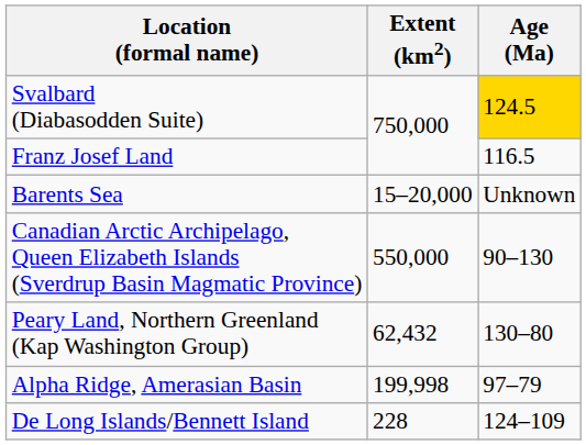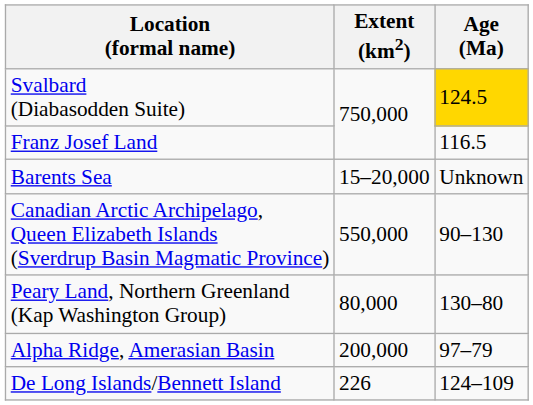Peary Land, Northern Greenland (Kap Washington Group) | Extent (km2): 62,432 -> 80,000
Alpha Ridge, Amerasian Basin | Extent (km2): 199,998 -> 200,000
De Long Islands/Bennett Island | Extent (km2): 228 -> 226
